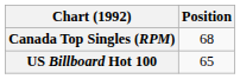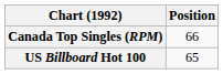Canada Top Singles (RPM) | Position: 68 -> 66
